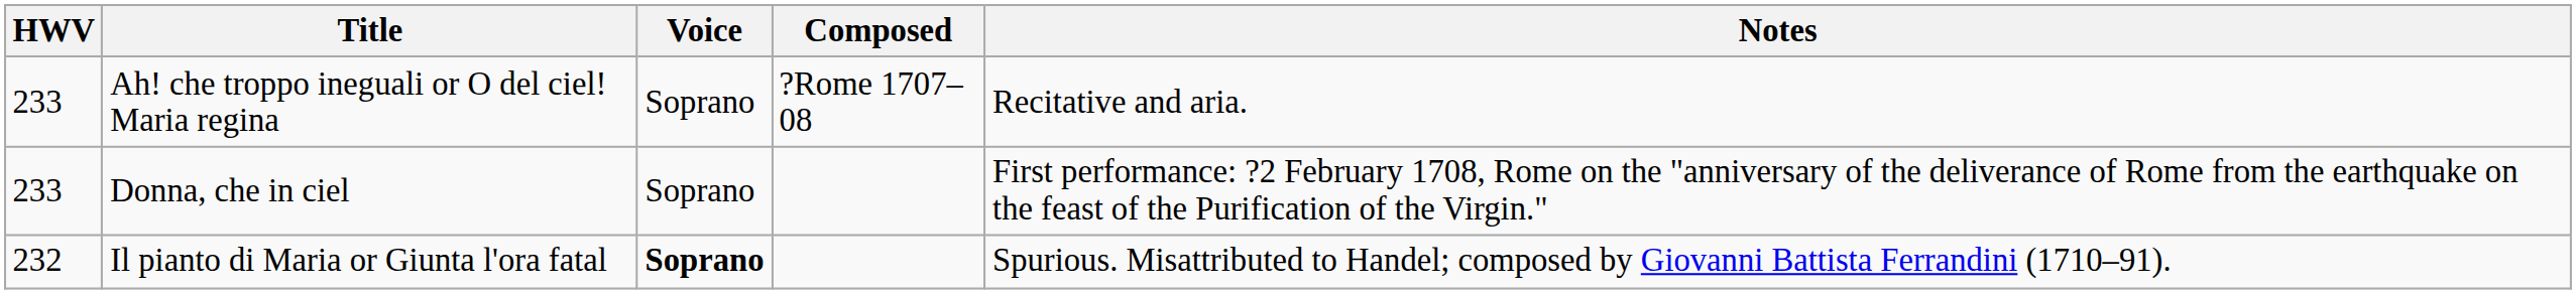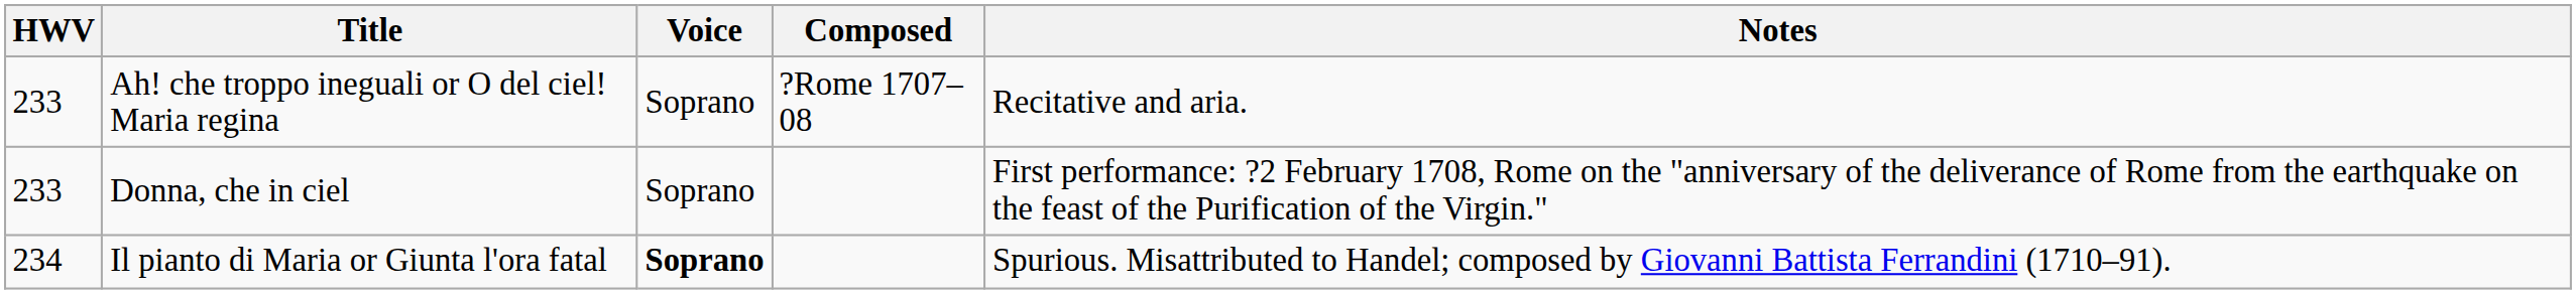Il pianto di Maria or Giunta l'ora fatal | HWV: 232 -> 234
